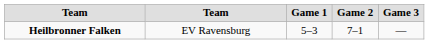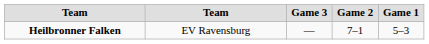columns swapped: Game 1 <-> Game 3
